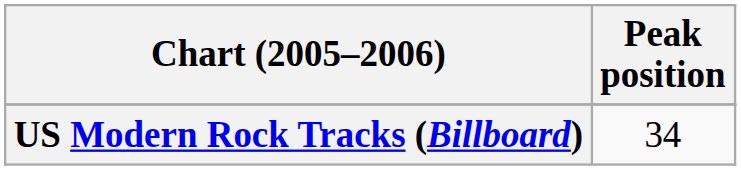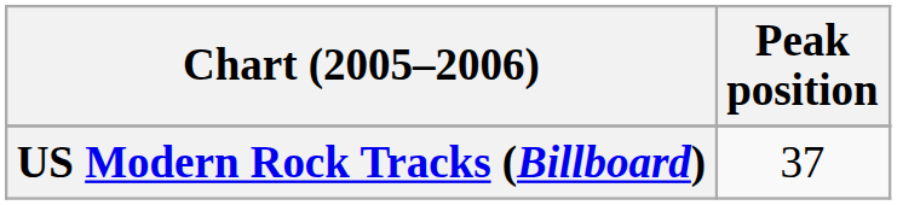US Modern Rock Tracks (Billboard) | Peak position: 34 -> 37
